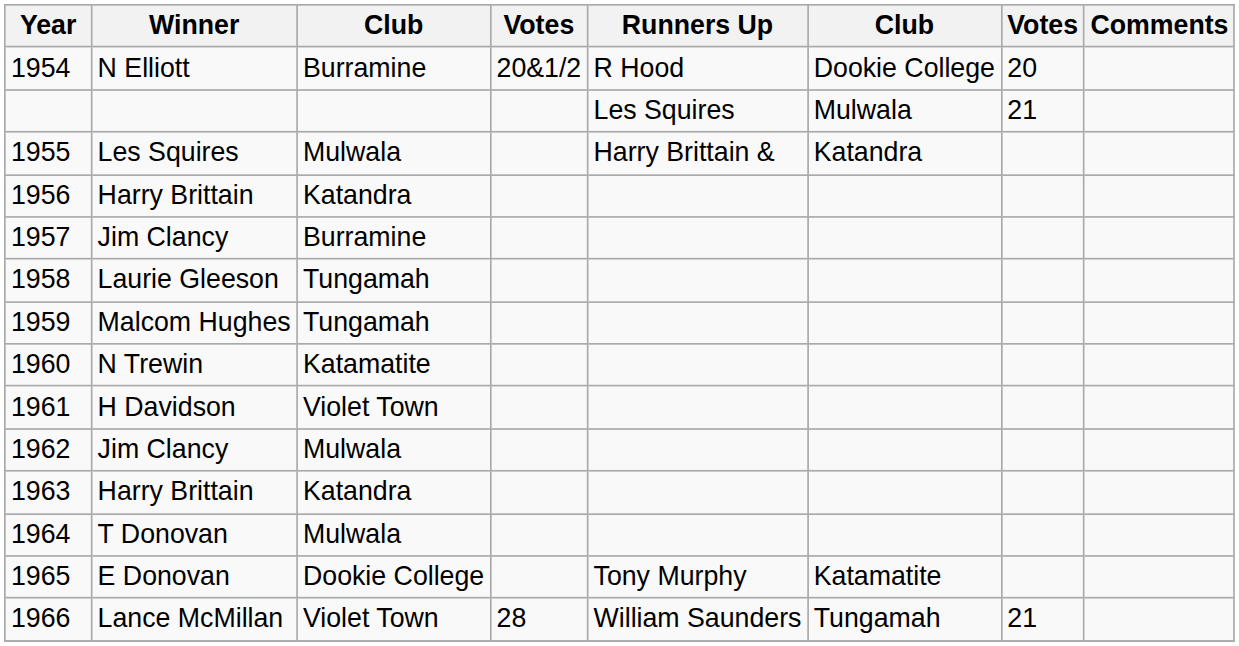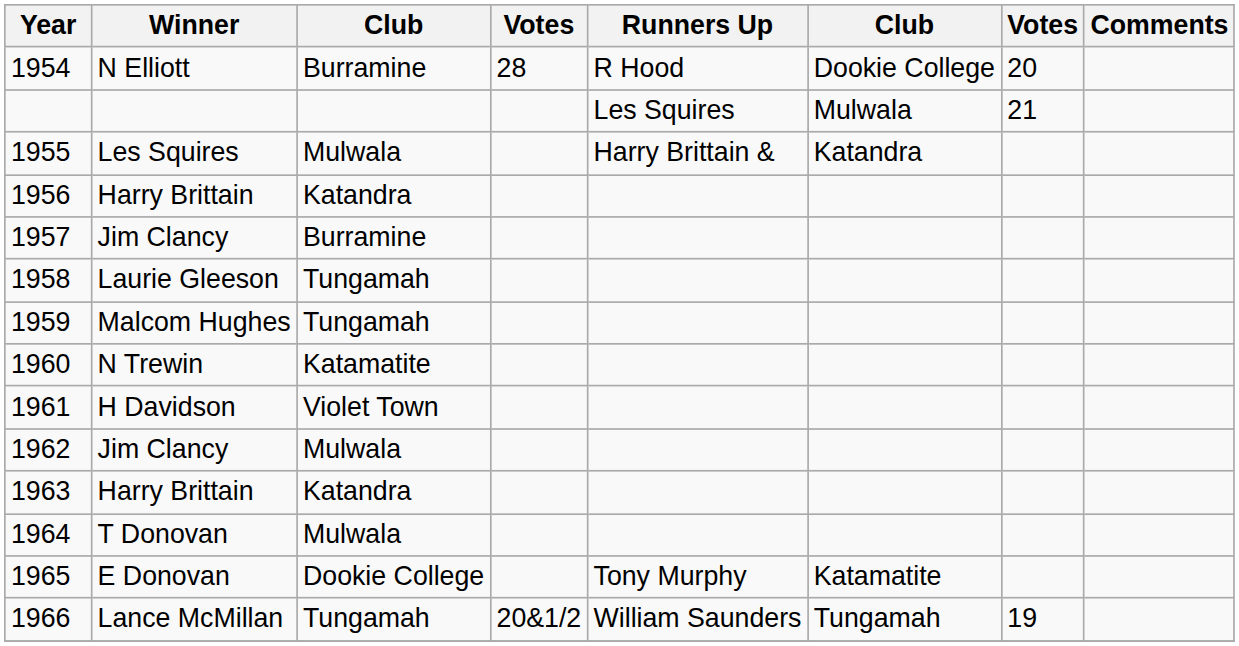1954 | column 4: 20&1/2 -> 28
1966 | column 3: Violet Town -> Tungamah
1966 | column 4: 28 -> 20&1/2
1966 | column 7: 21 -> 19
